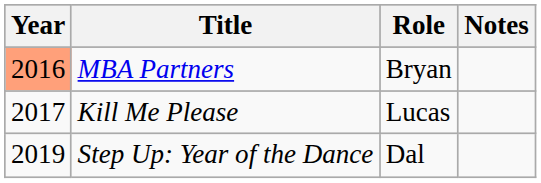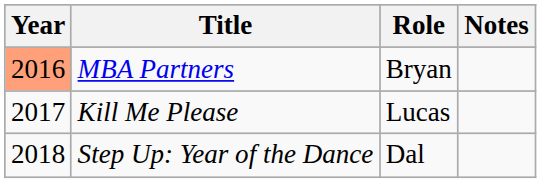Step Up: Year of the Dance | Year: 2019 -> 2018
